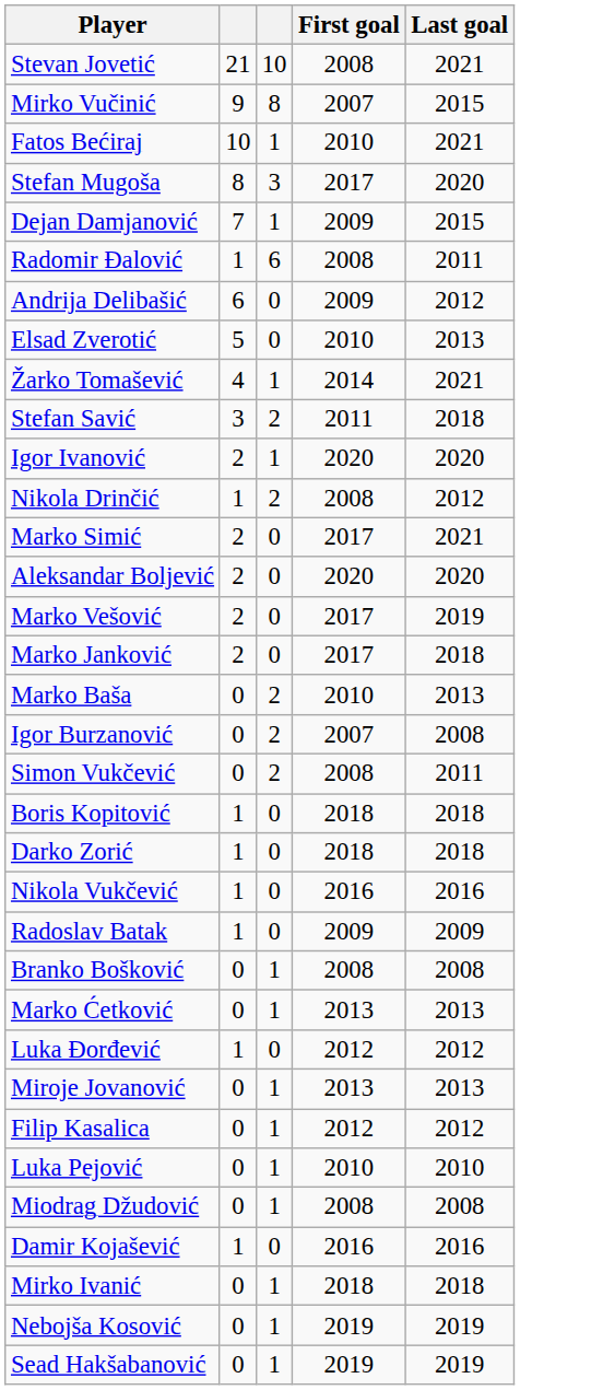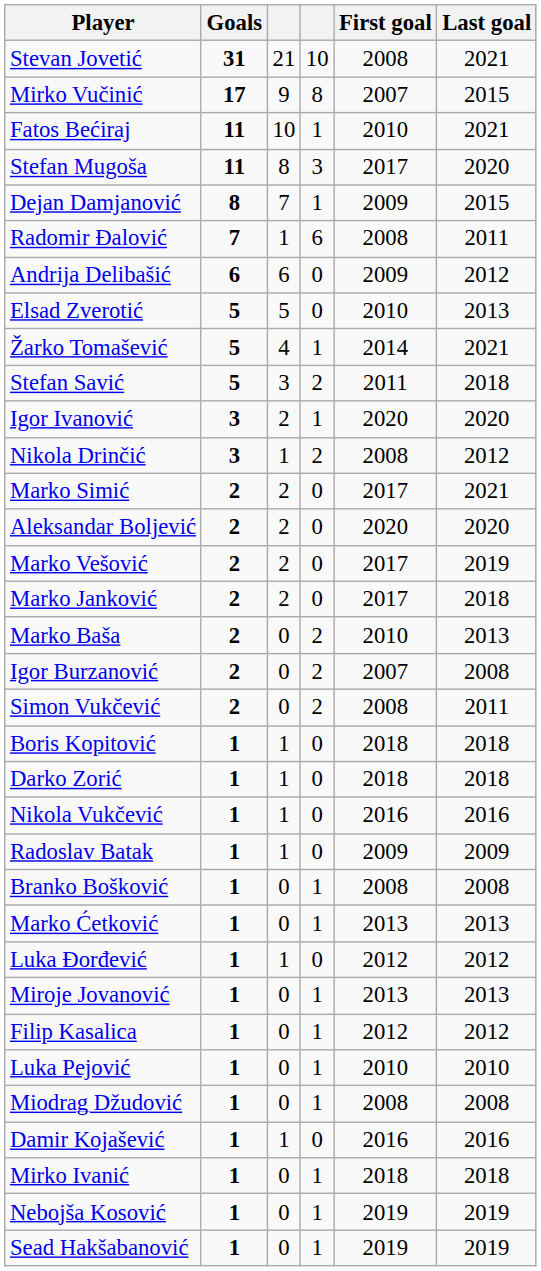+ column: Goals | 31 | 17 | 11 | 11 | 8 | 7 | 6 | 5 | 5 | 5 | 3 | 3 | 2 | 2 | 2 | 2 | 2 | 2 | 2 | 1 | 1 | 1 | 1 | 1 | 1 | 1 | 1 | 1 | 1 | 1 | 1 | 1 | 1 | 1
